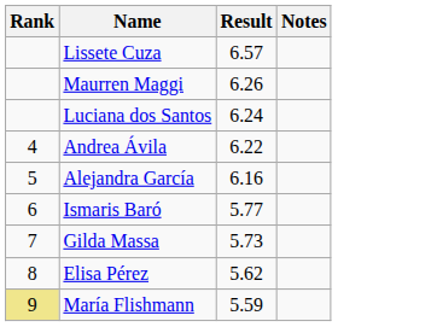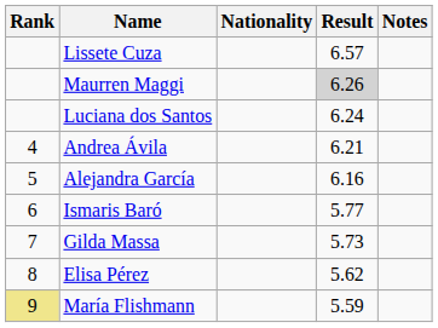+ column: Nationality
Maurren Maggi | Result: no background -> lightgrey background
Andrea Ávila | Result: 6.22 -> 6.21
